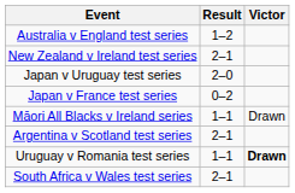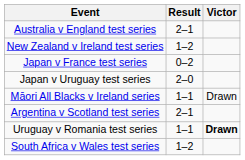Australia v England test series | Result: 1–2 -> 2–1
New Zealand v Ireland test series | Result: 2–1 -> 1–2
rows swapped: Japan v Uruguay test series <-> Japan v France test series
South Africa v Wales test series | Result: 2–1 -> 1–2
